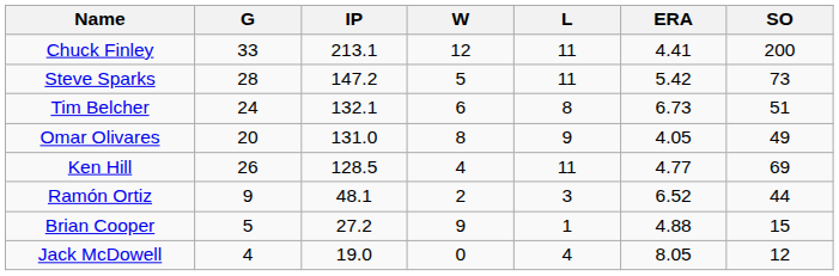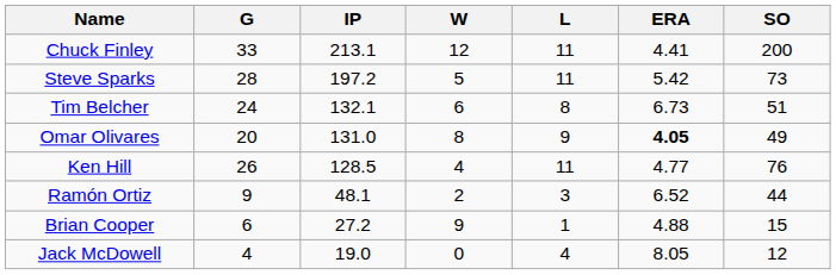Steve Sparks | IP: 147.2 -> 197.2
Omar Olivares | ERA: normal -> bold
Ken Hill | SO: 69 -> 76
Brian Cooper | G: 5 -> 6
